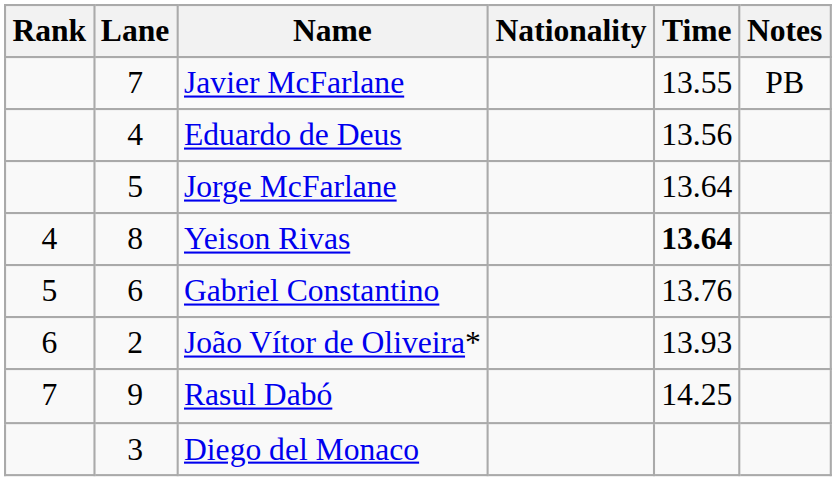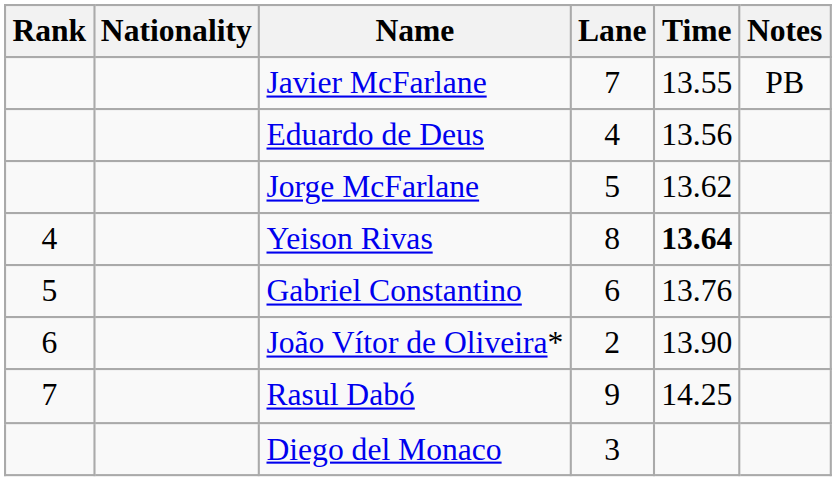columns swapped: Lane <-> Nationality
Jorge McFarlane | Time: 13.64 -> 13.62
João Vítor de Oliveira* | Time: 13.93 -> 13.90
